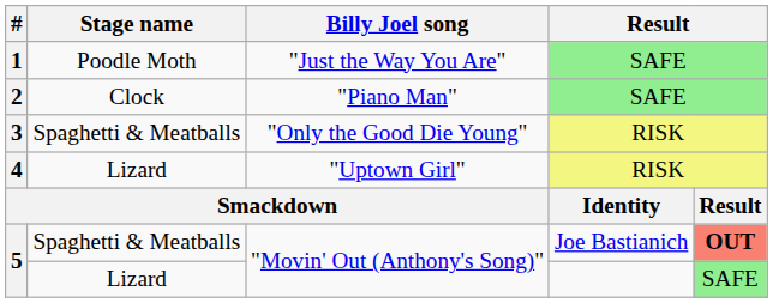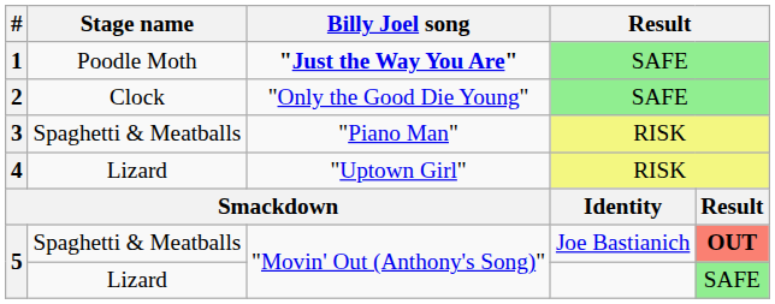1 | Billy Joel song: normal -> bold
2 | Billy Joel song: "Piano Man" -> "Only the Good Die Young"
3 | Billy Joel song: "Only the Good Die Young" -> "Piano Man"
